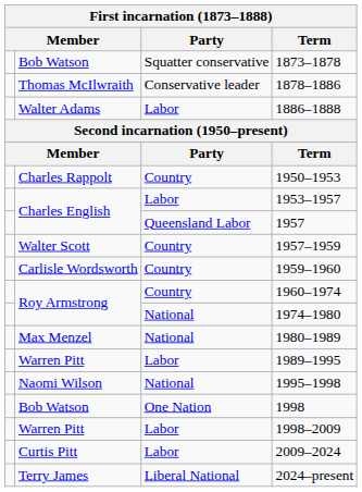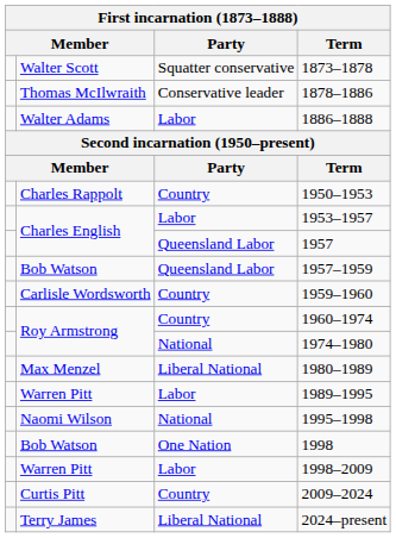1873–1878 | column 2: Bob Watson -> Walter Scott
1957–1959 | column 2: Walter Scott -> Bob Watson
1957–1959 | Party: Country -> Queensland Labor
1980–1989 | Party: National -> Liberal National
2009–2024 | Party: Labor -> Country
